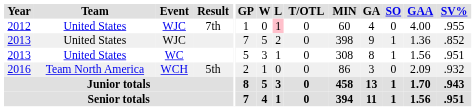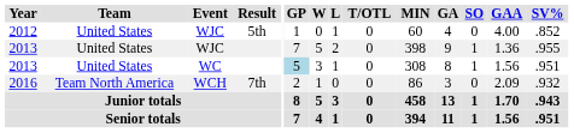2012 | Result: 7th -> 5th
2012 | L: pink background -> no background
2012 | SV%: .955 -> .852
2013 / WJC | SV%: .852 -> .955
2013 / WC | GP: no background -> lightblue background
2016 | Result: 5th -> 7th
